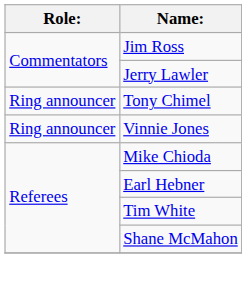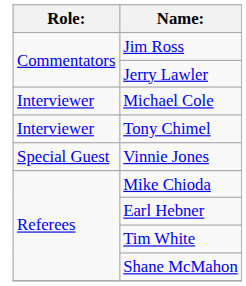+ row: Interviewer | Michael Cole
Tony Chimel | Role:: Ring announcer -> Interviewer
Vinnie Jones | Role:: Ring announcer -> Special Guest
